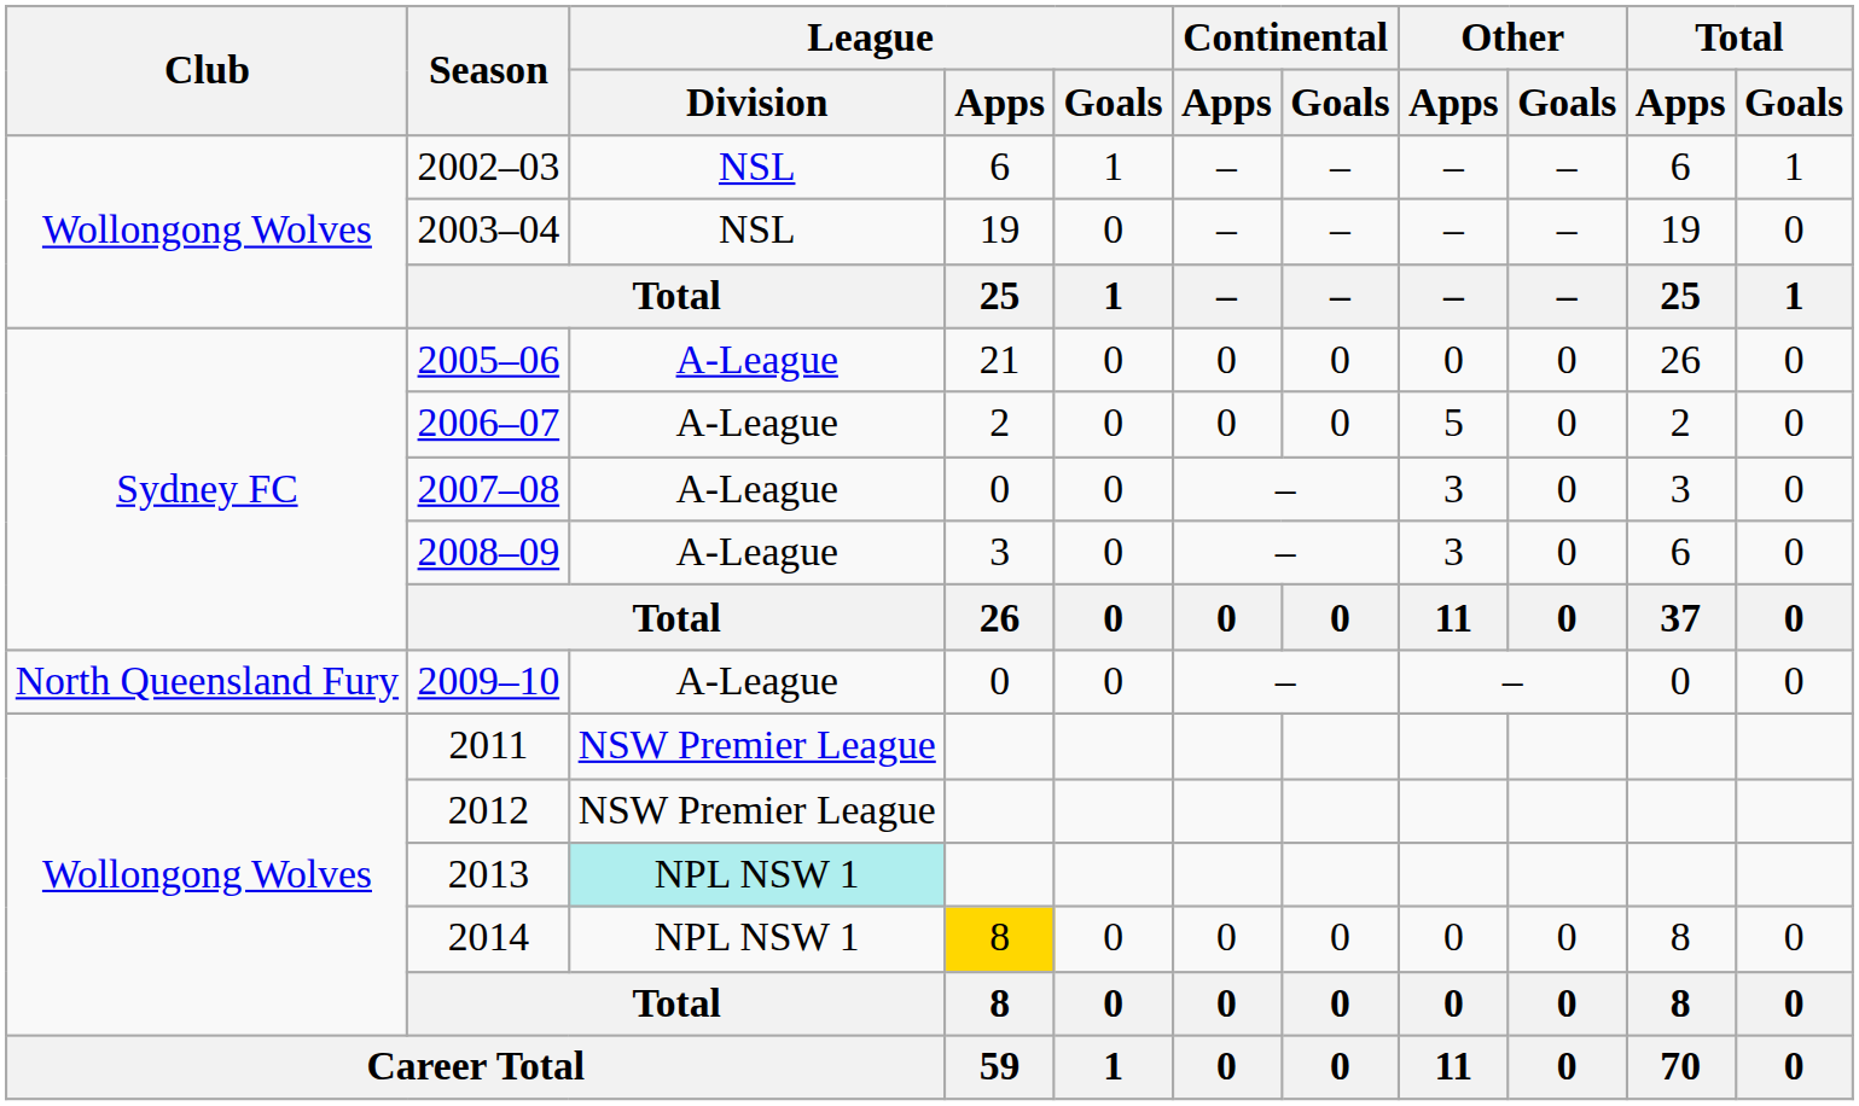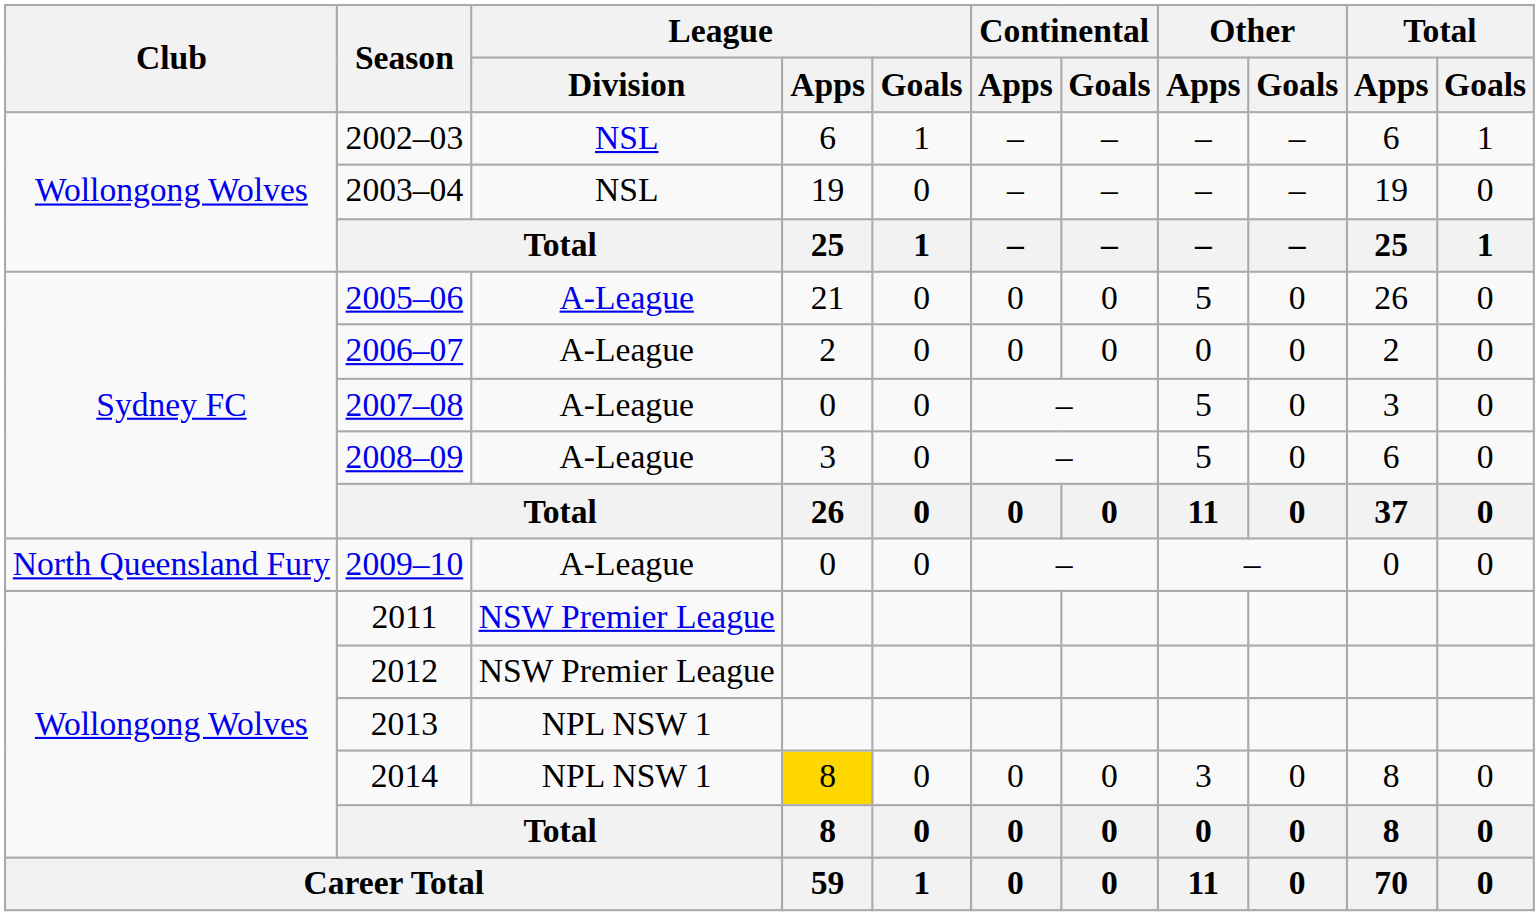2005–06 | Other / Apps: 0 -> 5
2006–07 | Other / Apps: 5 -> 0
2007–08 | Other / Apps: 3 -> 5
2008–09 | Other / Apps: 3 -> 5
2013 | League / Division: paleturquoise background -> no background
2014 | Other / Apps: 0 -> 3
